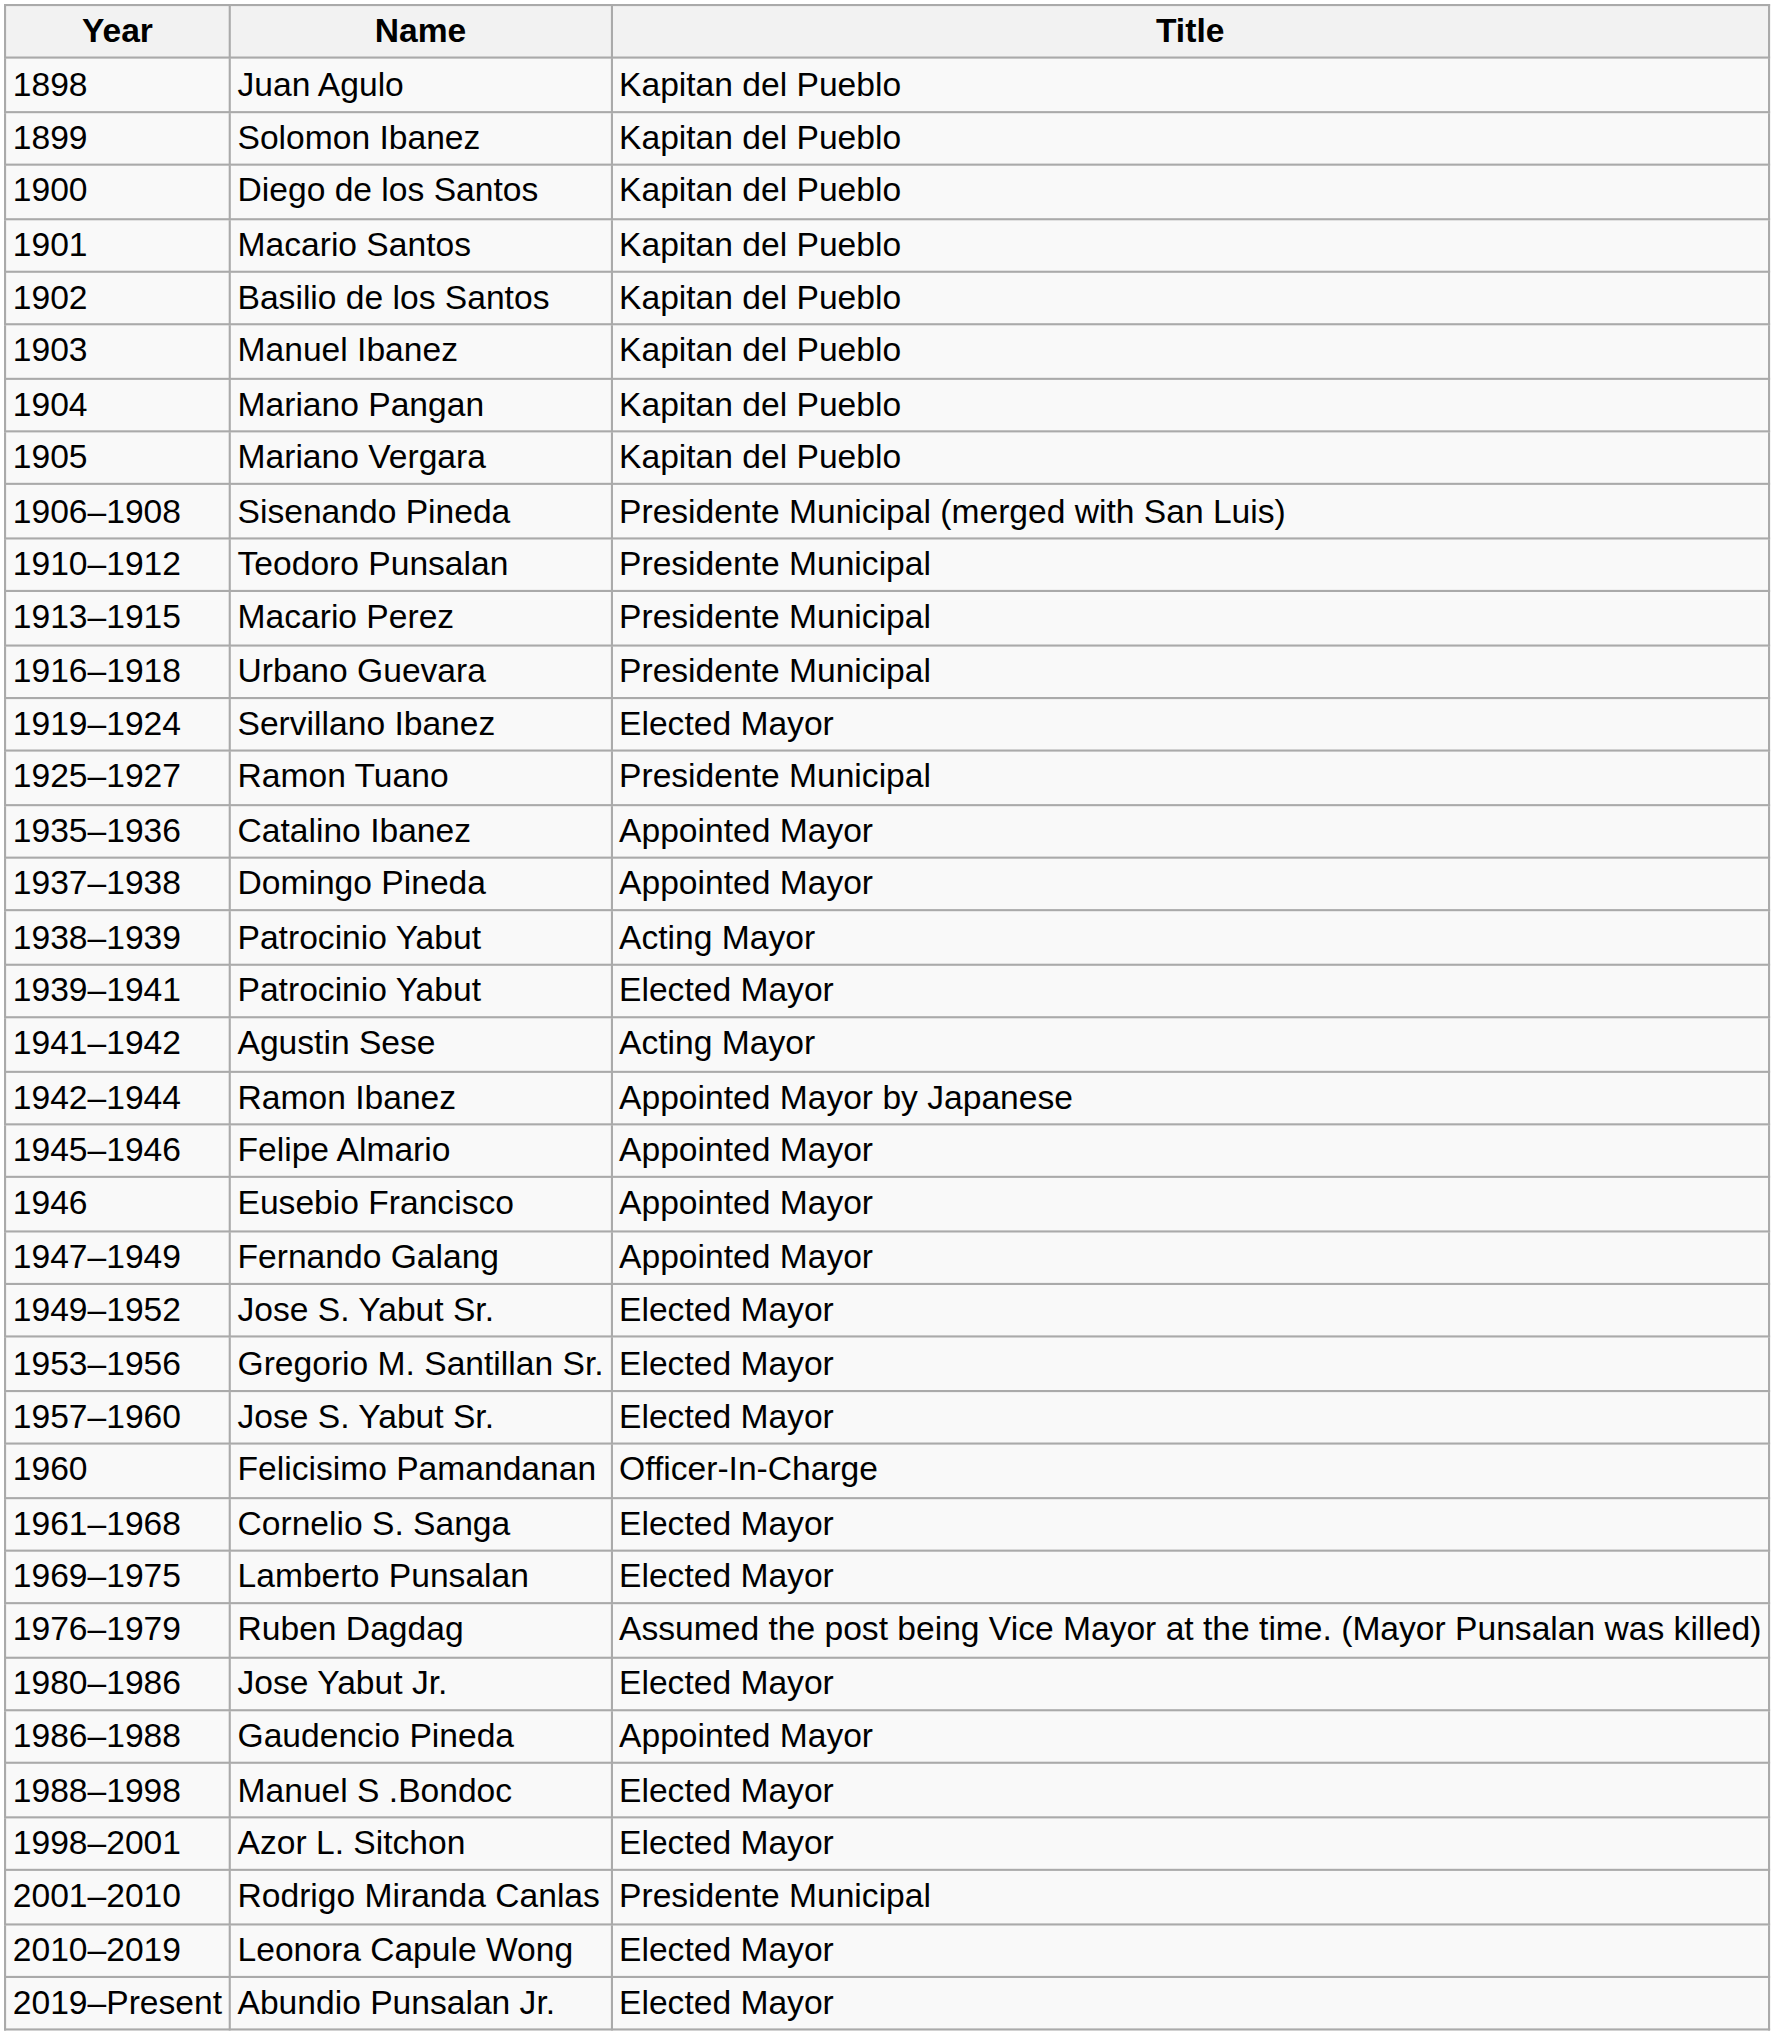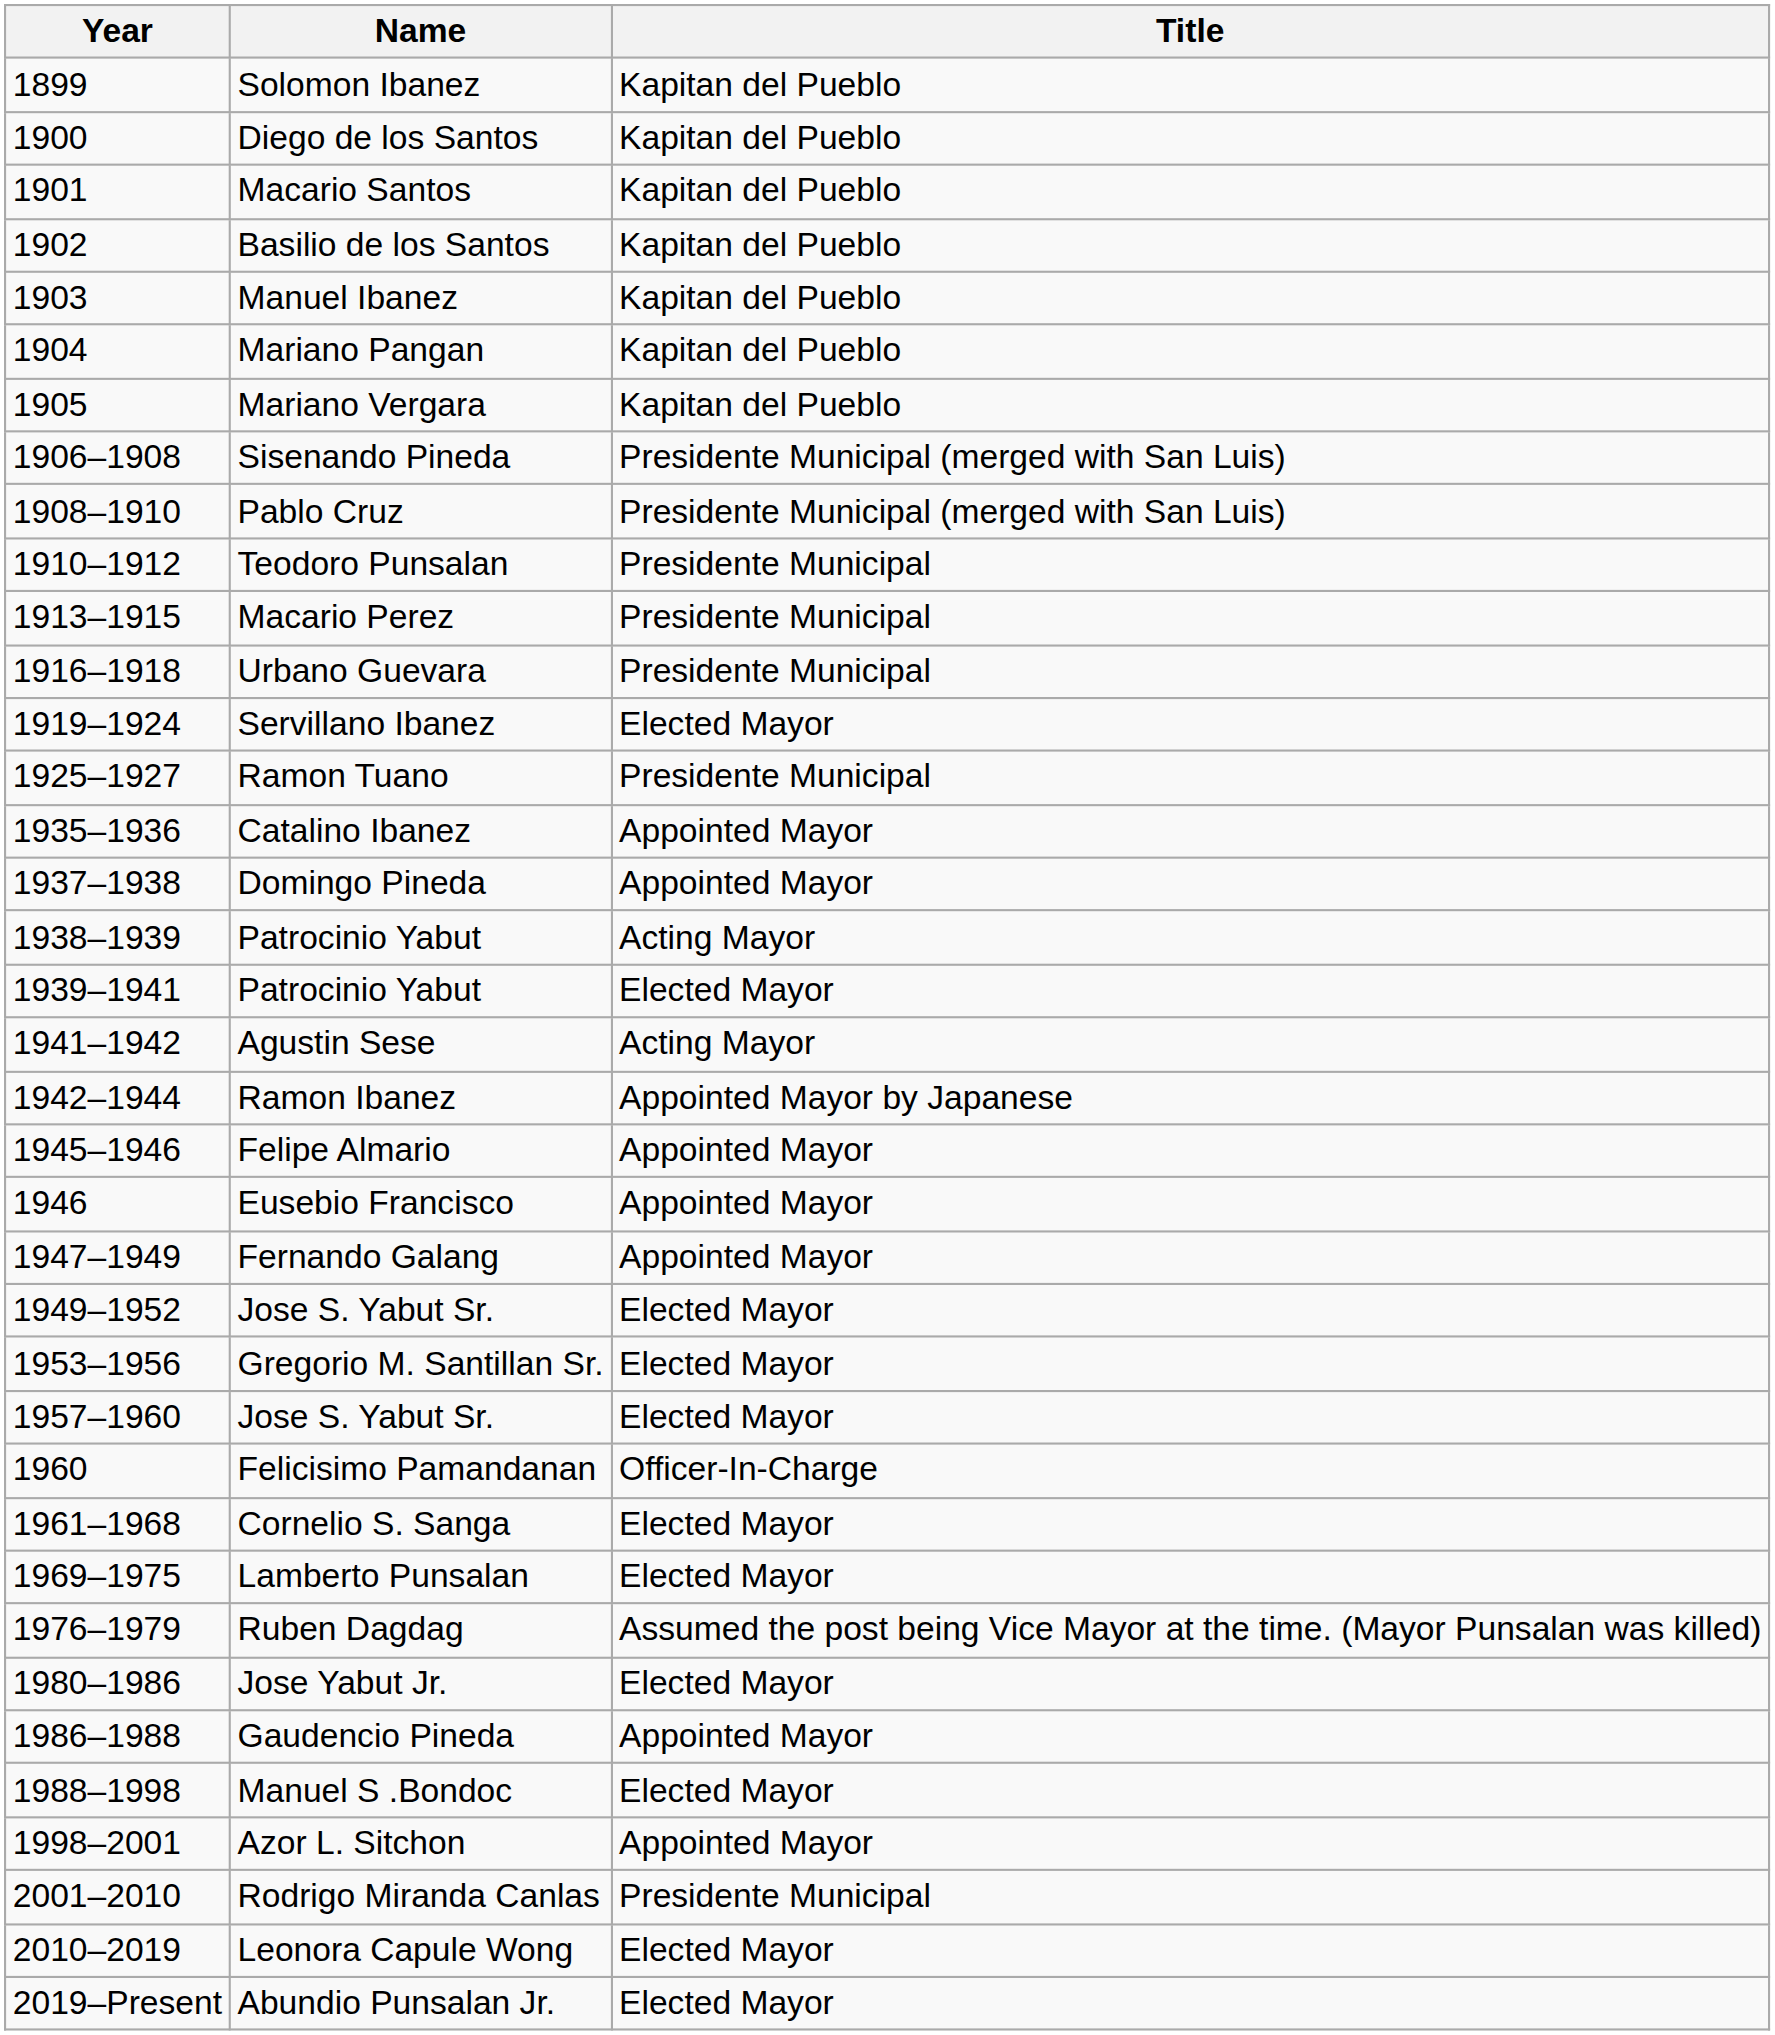- row: 1898 | Juan Agulo | Kapitan del Pueblo
+ row: 1908–1910 | Pablo Cruz | Presidente Municipal (merged with San Luis)
Azor L. Sitchon | Title: Elected Mayor -> Appointed Mayor
